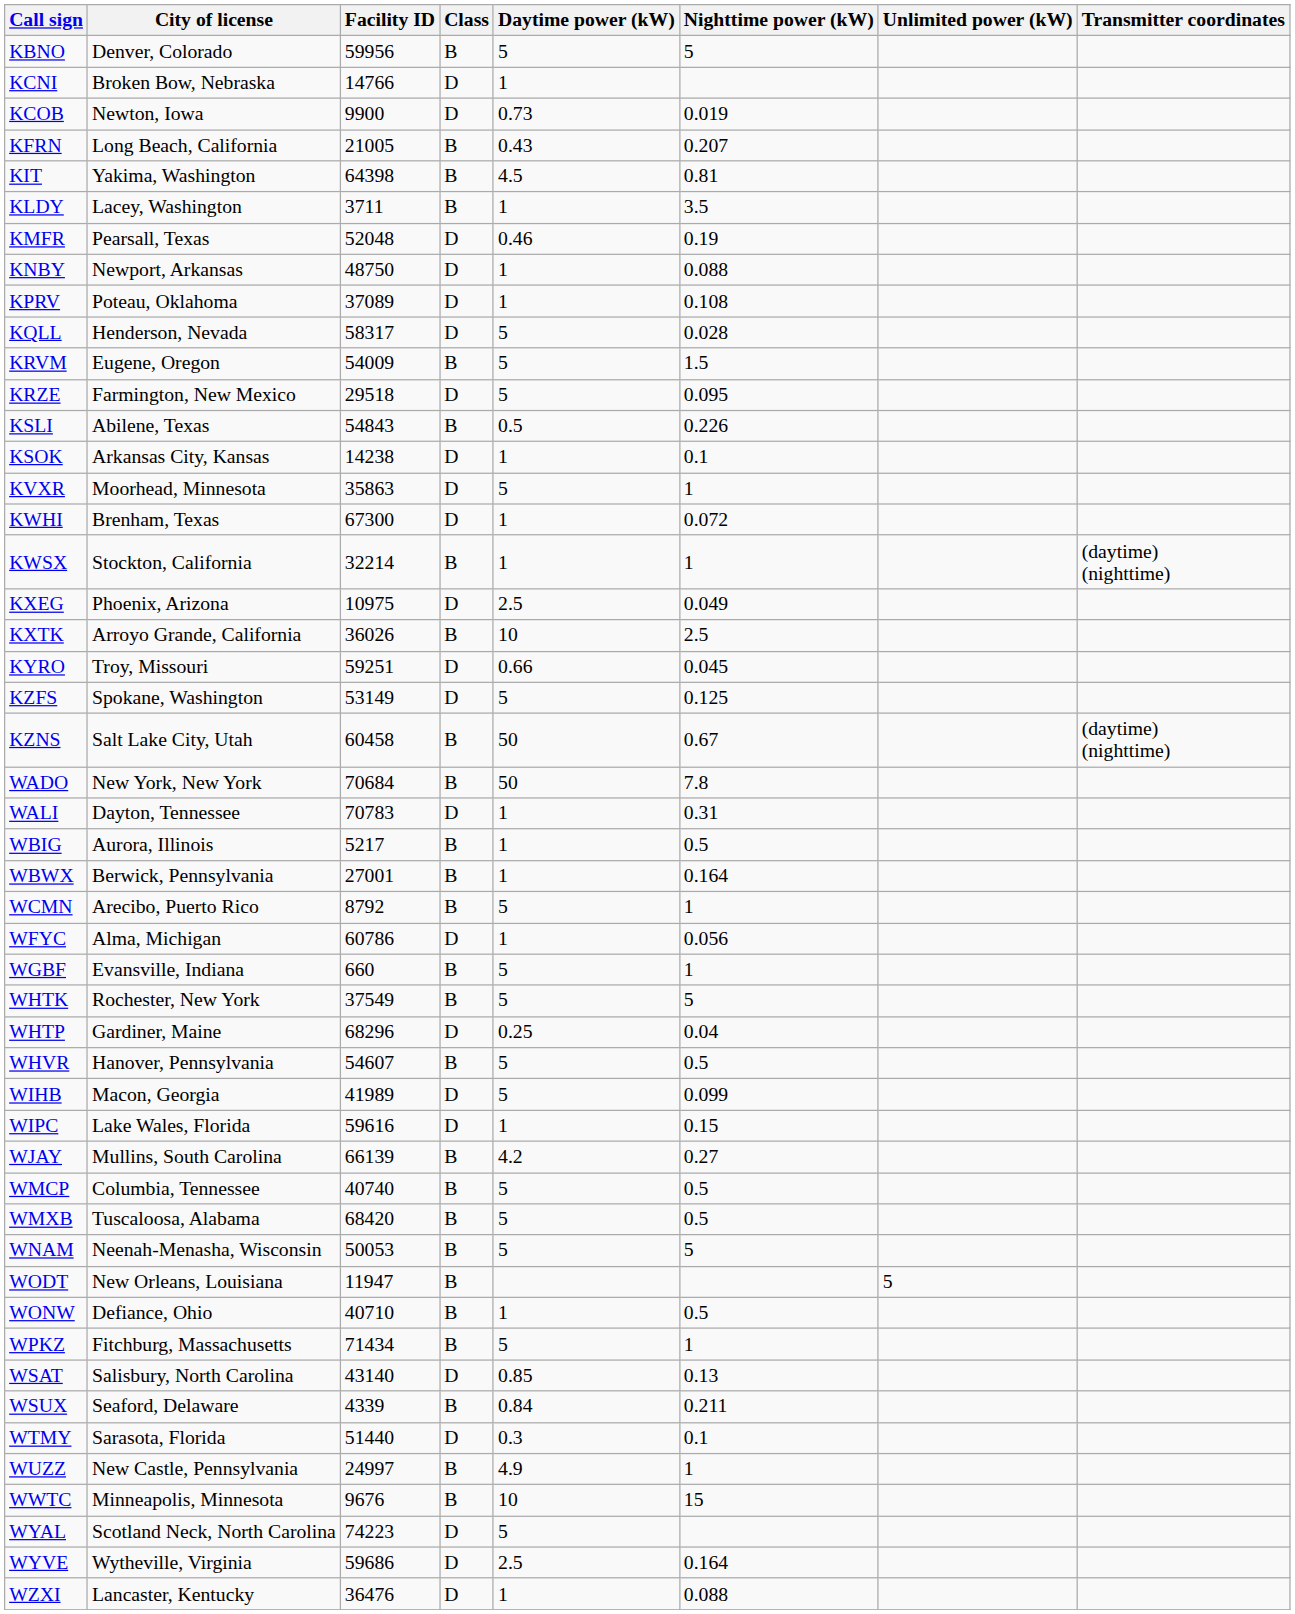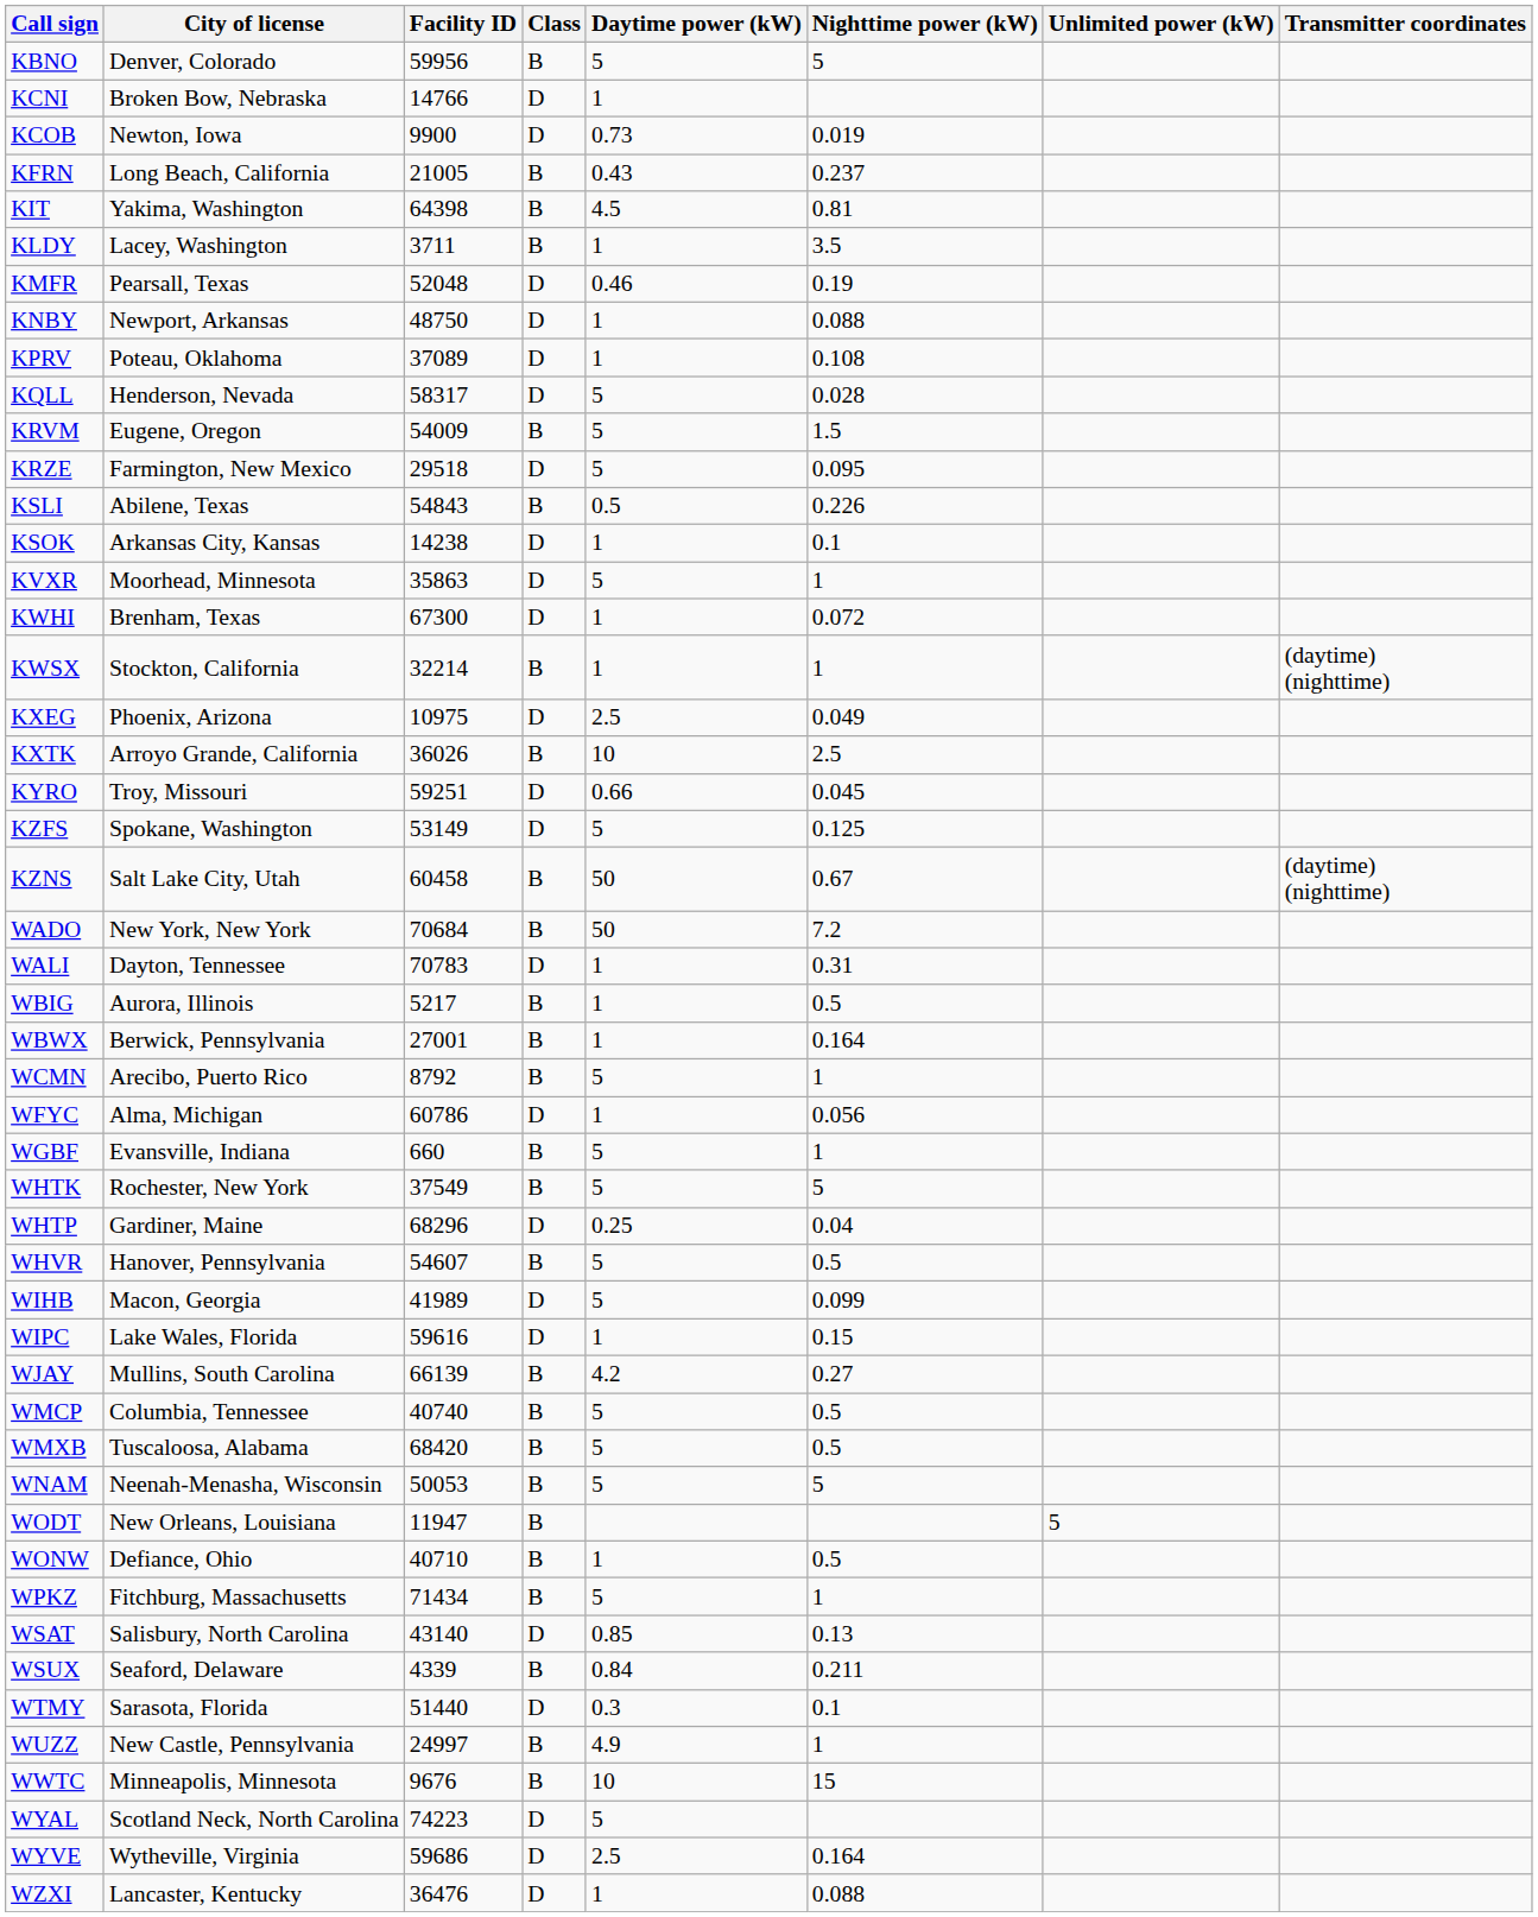KFRN | Nighttime power (kW): 0.207 -> 0.237
WADO | Nighttime power (kW): 7.8 -> 7.2
